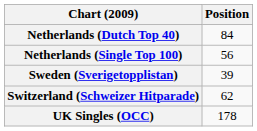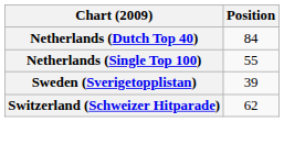Netherlands (Single Top 100) | Position: 56 -> 55
- row: UK Singles (OCC) | 178
